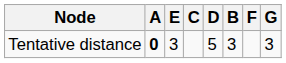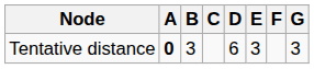columns swapped: B <-> E
Tentative distance | D: 5 -> 6
